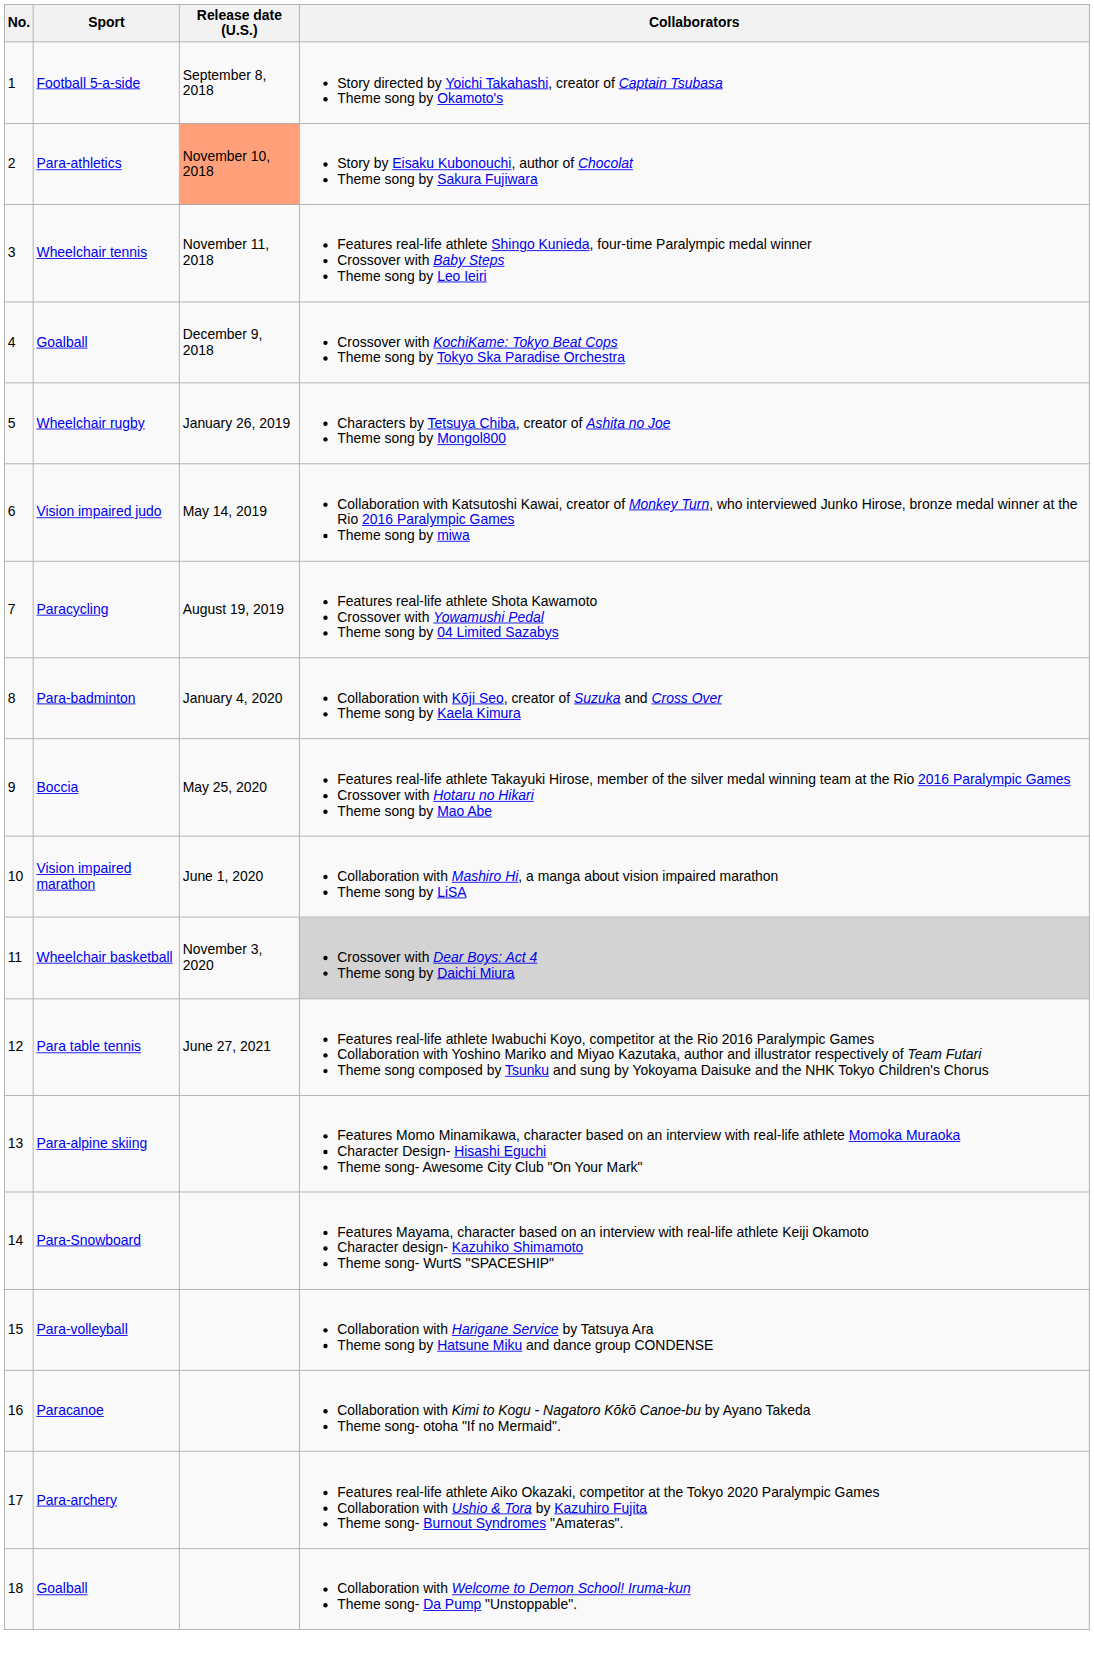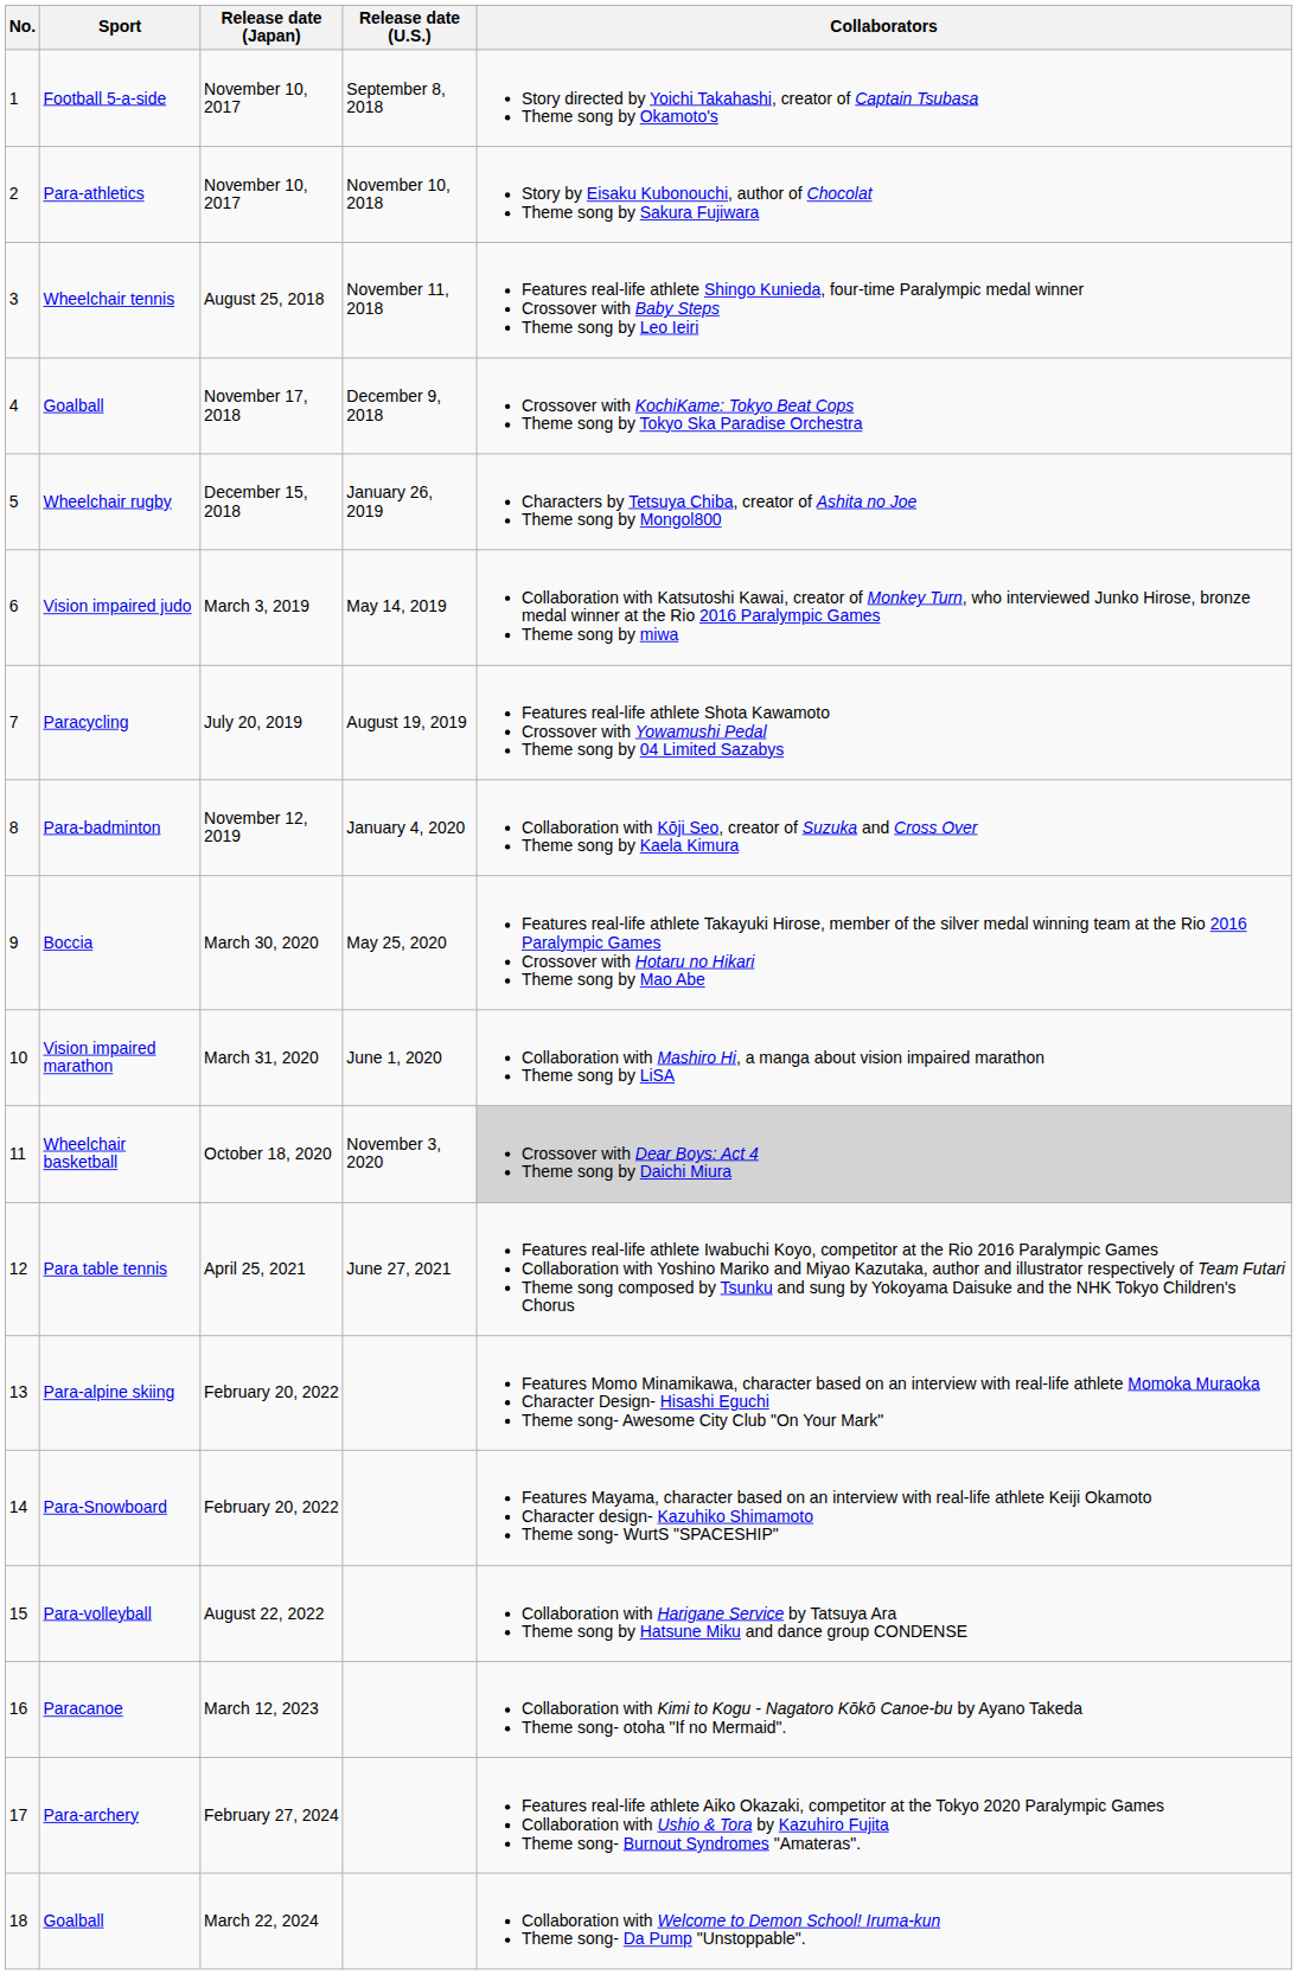+ column: Release date (Japan) | November 10, 2017 | November 10, 2017 | August 25, 2018 | November 17, 2018 | December 15, 2018 | March 3, 2019 | July 20, 2019 | November 12, 2019 | March 30, 2020 | March 31, 2020 | October 18, 2020 | April 25, 2021 | February 20, 2022 | February 20, 2022 | August 22, 2022 | March 12, 2023 | February 27, 2024 | March 22, 2024
Para-athletics | Release date (U.S.): lightsalmon background -> no background
